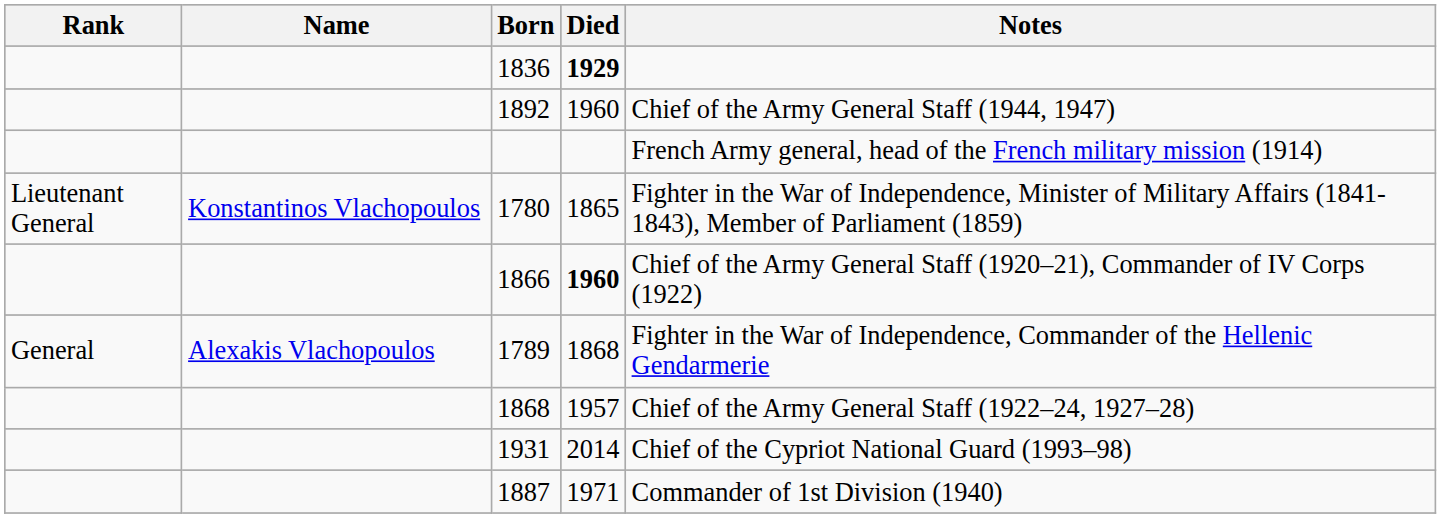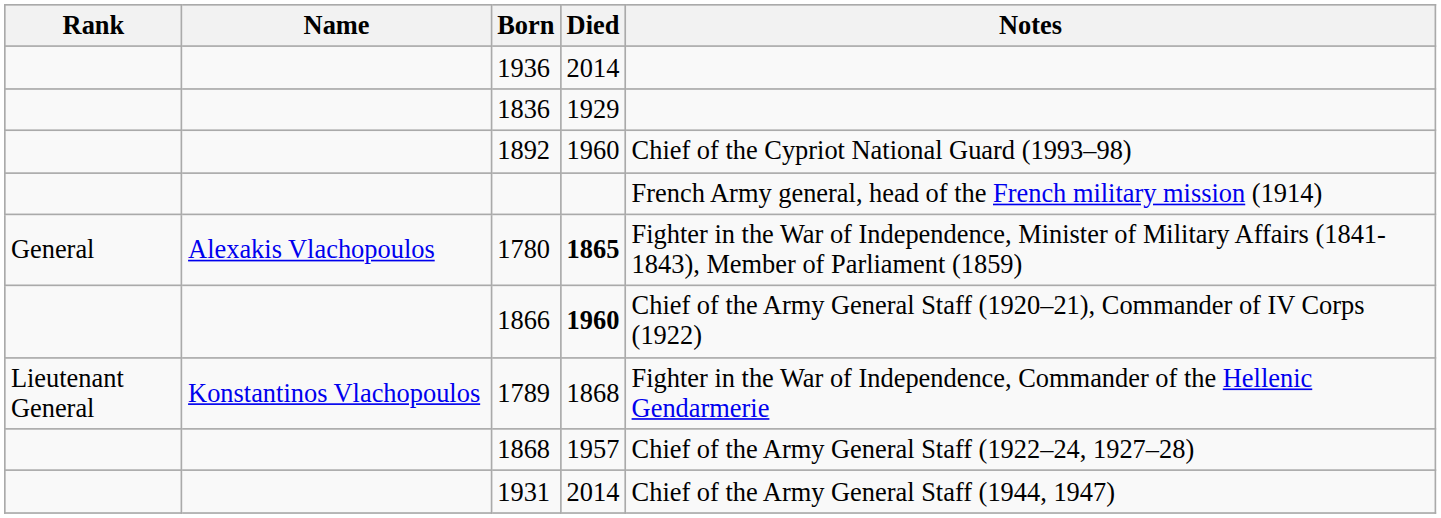+ row: 1936 | 2014
1836 | Died: bold -> normal
1892 | Notes: Chief of the Army General Staff (1944, 1947) -> Chief of the Cypriot National Guard (1993–98)
1780 | Rank: Lieutenant General -> General
1780 | Name: Konstantinos Vlachopoulos -> Alexakis Vlachopoulos
1780 | Died: normal -> bold
1789 | Rank: General -> Lieutenant General
1789 | Name: Alexakis Vlachopoulos -> Konstantinos Vlachopoulos
1931 | Notes: Chief of the Cypriot National Guard (1993–98) -> Chief of the Army General Staff (1944, 1947)
- row: 1887 | 1971 | Commander of 1st Division (1940)
